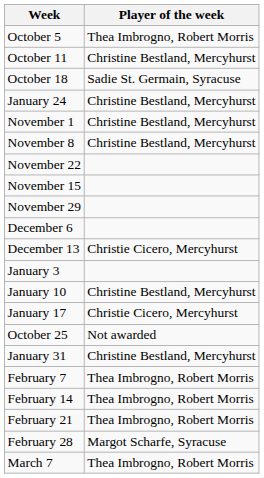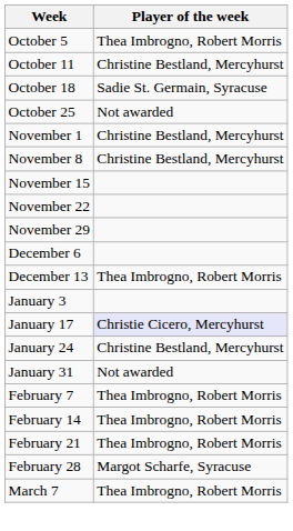rows swapped: October 25 <-> January 24
rows swapped: November 15 <-> November 22
December 13 | Player of the week: Christie Cicero, Mercyhurst -> Thea Imbrogno, Robert Morris
- row: January 10 | Christine Bestland, Mercyhurst
January 17 | Player of the week: no background -> lavender background
January 31 | Player of the week: Christine Bestland, Mercyhurst -> Not awarded
